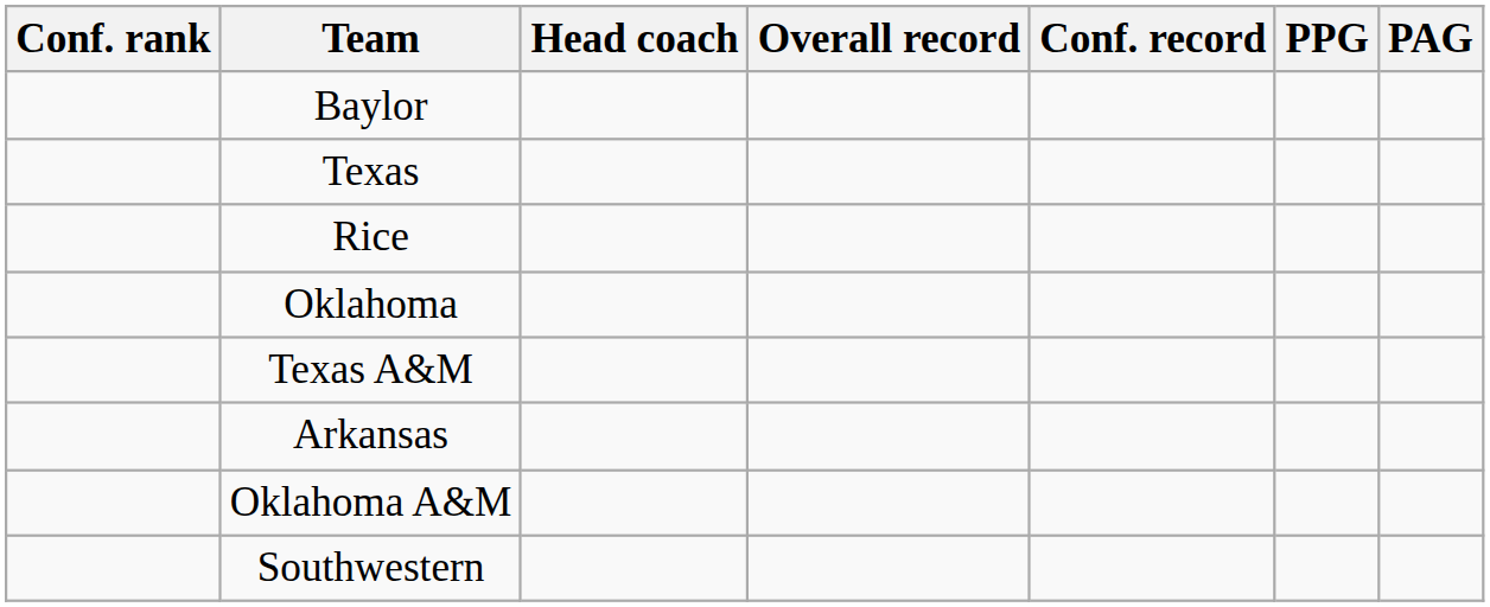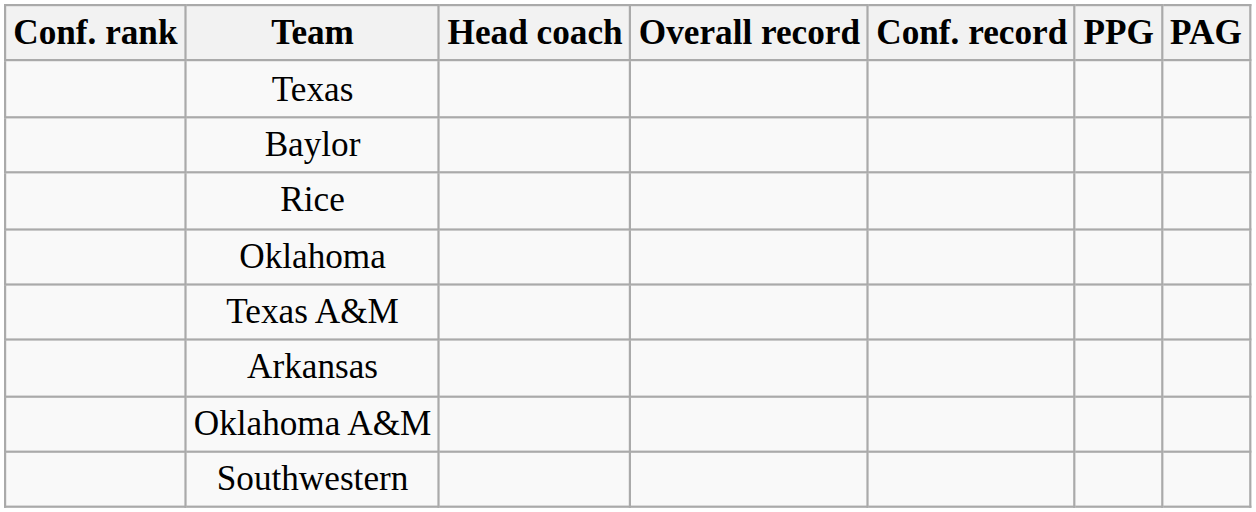rows swapped: Texas <-> Baylor
